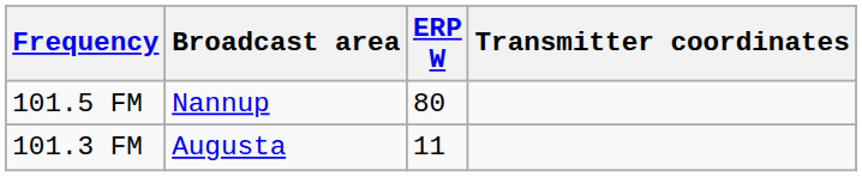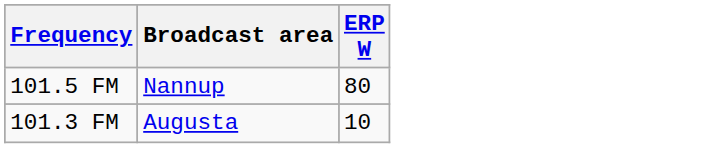- column: Transmitter coordinates
101.3 FM | ERP W: 11 -> 10
